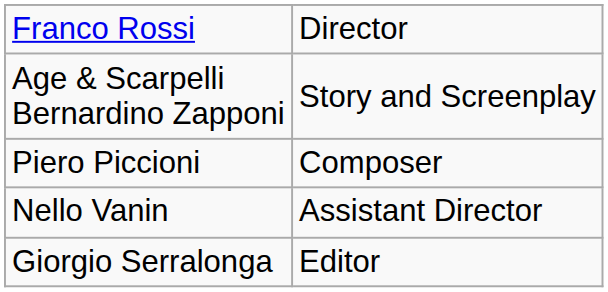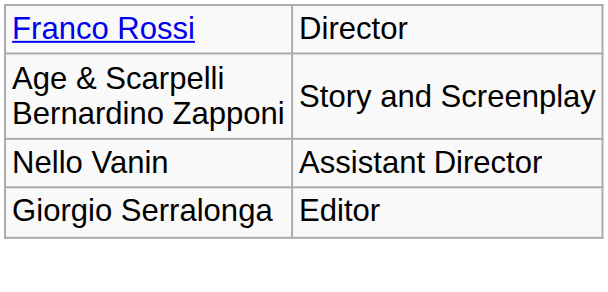- row: Piero Piccioni | Composer
